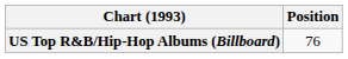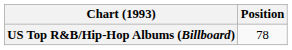US Top R&B/Hip-Hop Albums (Billboard) | Position: 76 -> 78
